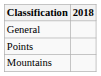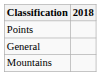rows swapped: General <-> Points
